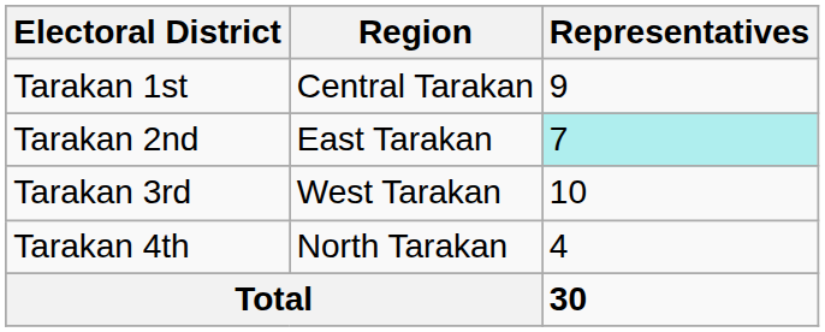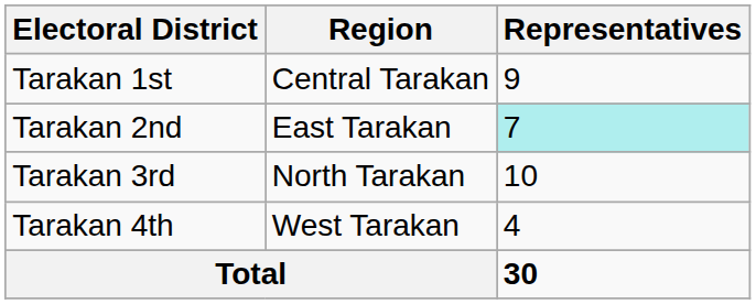Tarakan 3rd | Region: West Tarakan -> North Tarakan
Tarakan 4th | Region: North Tarakan -> West Tarakan
